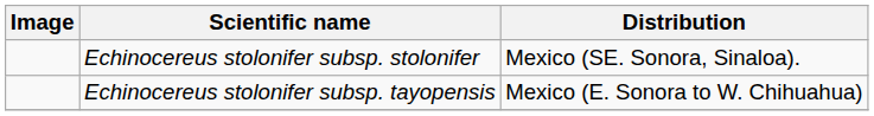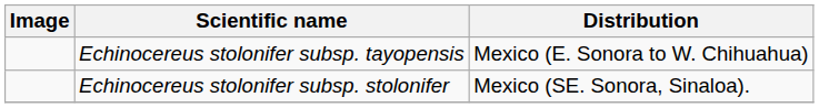rows swapped: Echinocereus stolonifer subsp. stolonifer <-> Echinocereus stolonifer subsp. tayopensis
